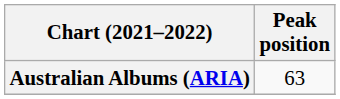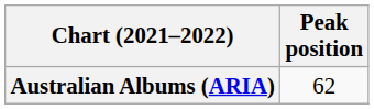Australian Albums (ARIA) | Peak position: 63 -> 62
